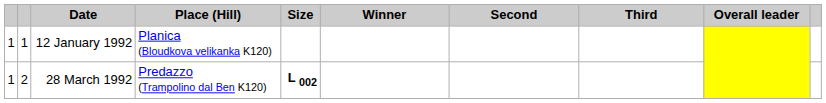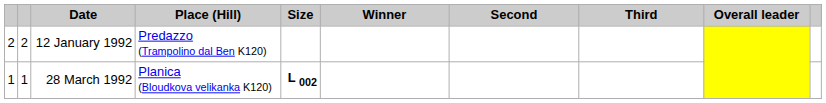12 January 1992 | column 1: 1 -> 2
12 January 1992 | column 2: 1 -> 2
12 January 1992 | Place (Hill): Planica (Bloudkova velikanka K120) -> Predazzo (Trampolino dal Ben K120)
28 March 1992 | column 2: 2 -> 1
28 March 1992 | Place (Hill): Predazzo (Trampolino dal Ben K120) -> Planica (Bloudkova velikanka K120)
